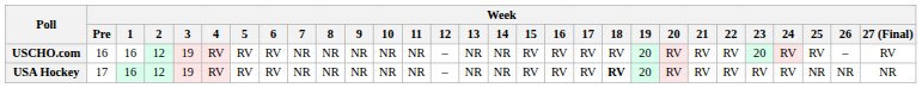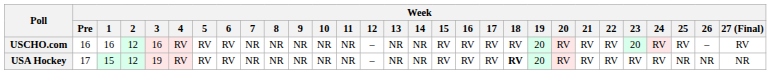USCHO.com | Week / 3: 19 -> 16
USA Hockey | Week / 1: 16 -> 15
